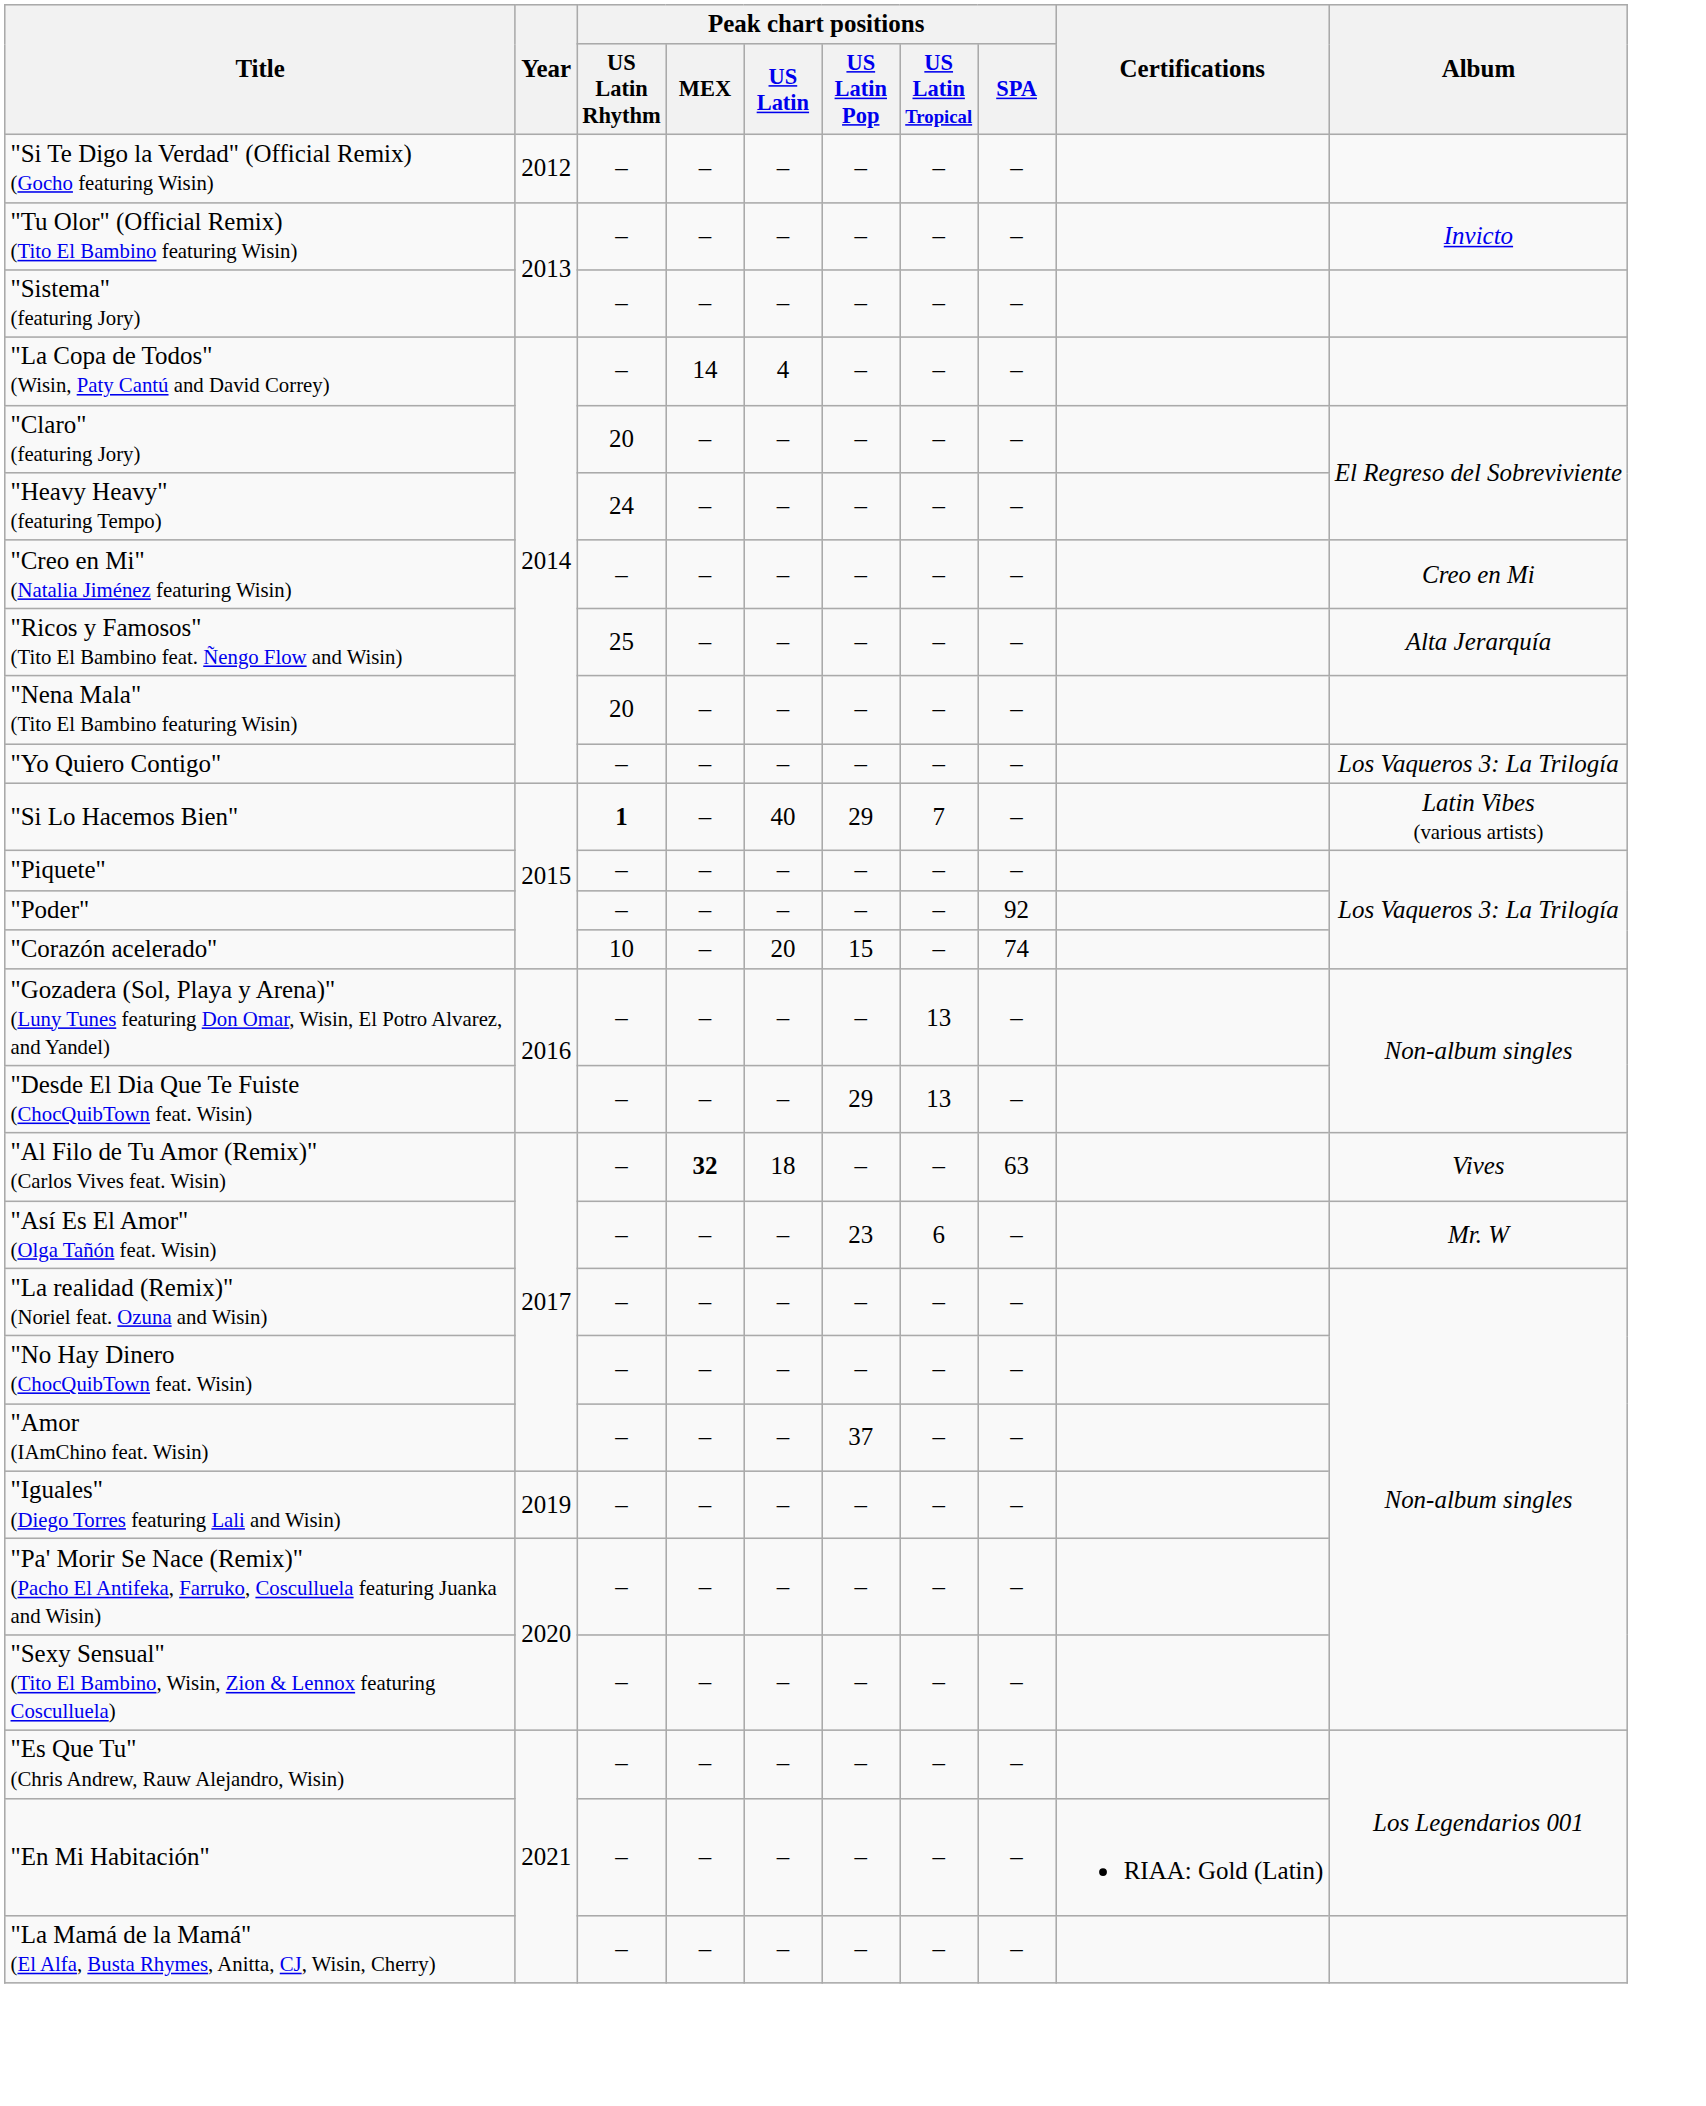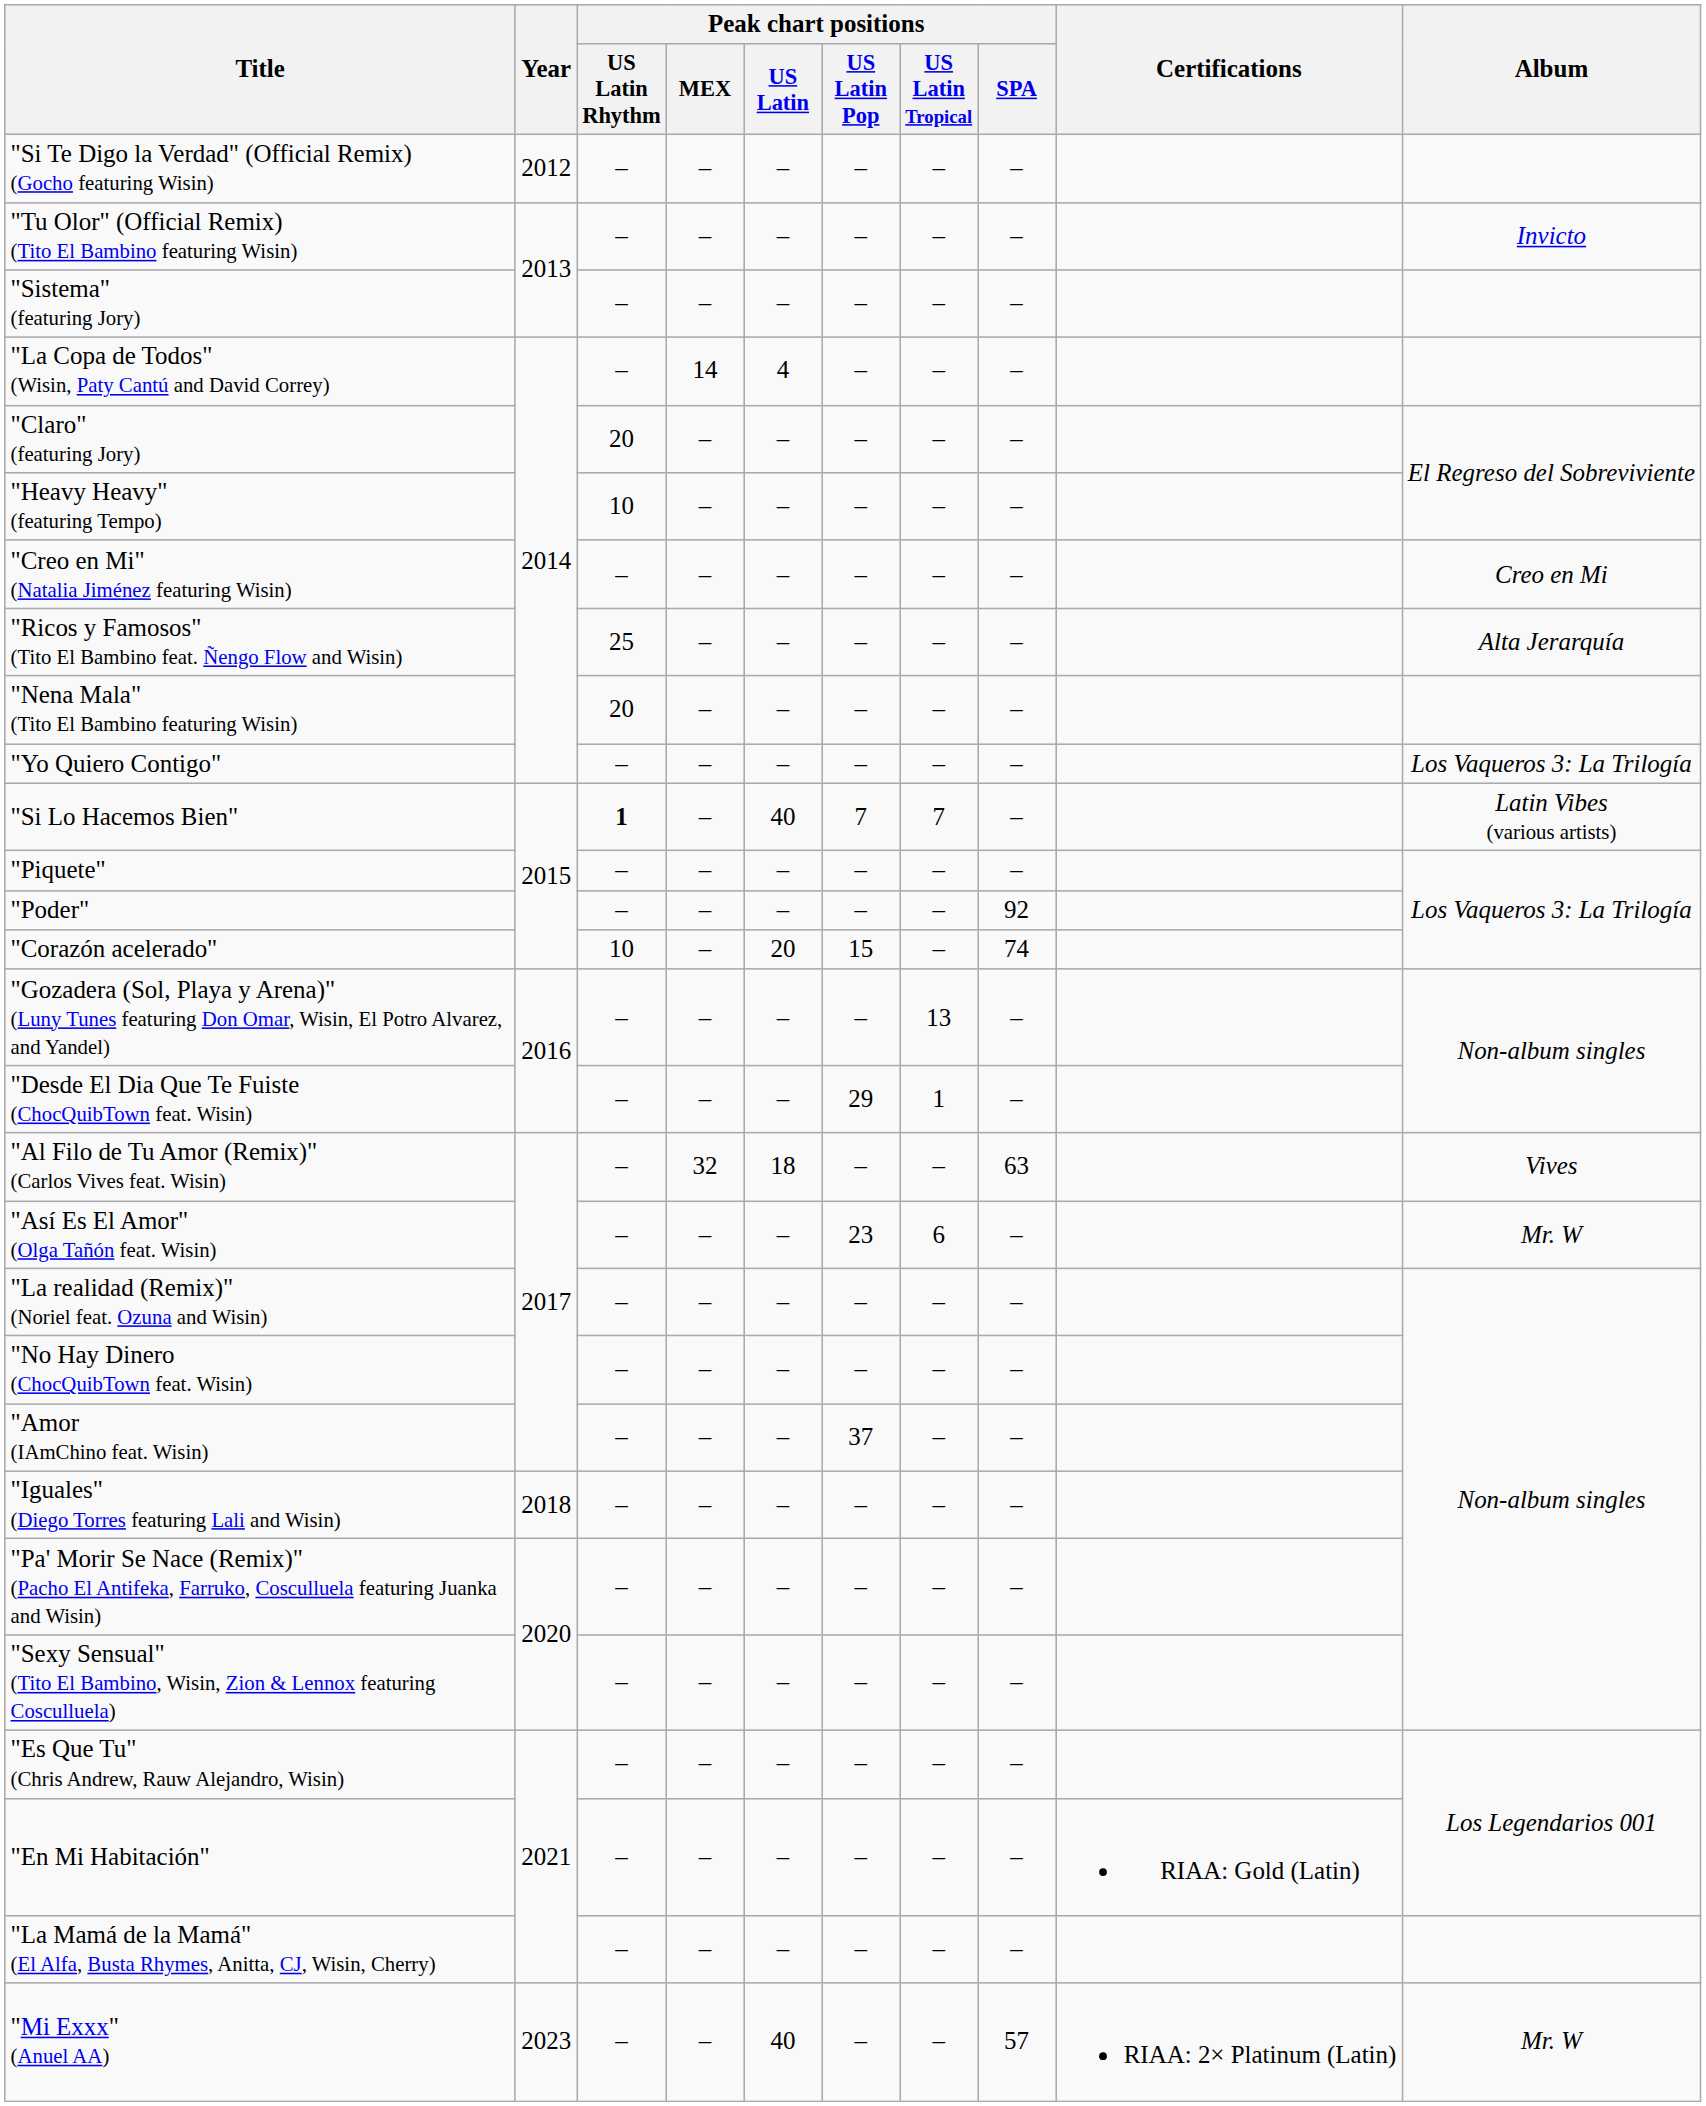"Heavy Heavy" (featuring Tempo) | Peak chart positions / US Latin Rhythm: 24 -> 10
"Si Lo Hacemos Bien" | Peak chart positions / US Latin Pop: 29 -> 7
"Desde El Dia Que Te Fuiste (ChocQuibTown feat. Wisin) | Peak chart positions / US Latin Tropical: 13 -> 1
"Al Filo de Tu Amor (Remix)" (Carlos Vives feat. Wisin) | Peak chart positions / MEX: bold -> normal
"Iguales" (Diego Torres featuring Lali and Wisin) | Year: 2019 -> 2018
+ row: "Mi Exxx" (Anuel AA) | 2023 | – | – | 40 | – | – | 57 | RIAA: 2× Platinum (Latin) | Mr. W
